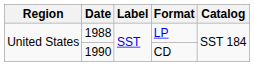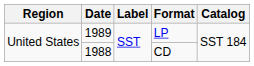LP | Date: 1988 -> 1989
CD | Date: 1990 -> 1988
